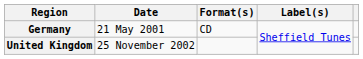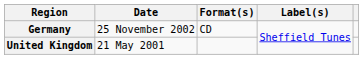Germany | Date: 21 May 2001 -> 25 November 2002
United Kingdom | Date: 25 November 2002 -> 21 May 2001
